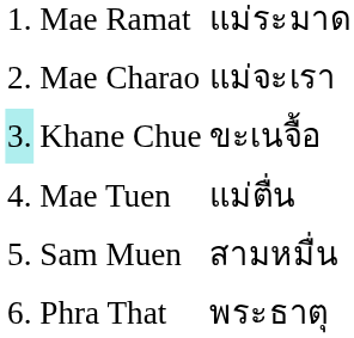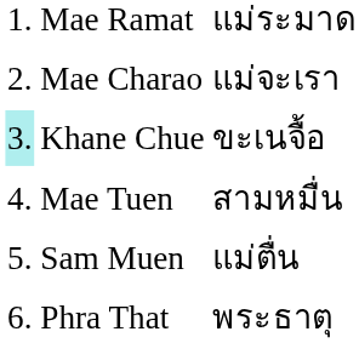Mae Tuen | column 3: แม่ตื่น -> สามหมื่น
Sam Muen | column 3: สามหมื่น -> แม่ตื่น
